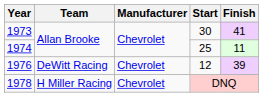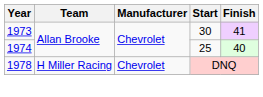1974 | Finish: 11 -> 40
- row: 1976 | DeWitt Racing | Chevrolet | 12 | 39
